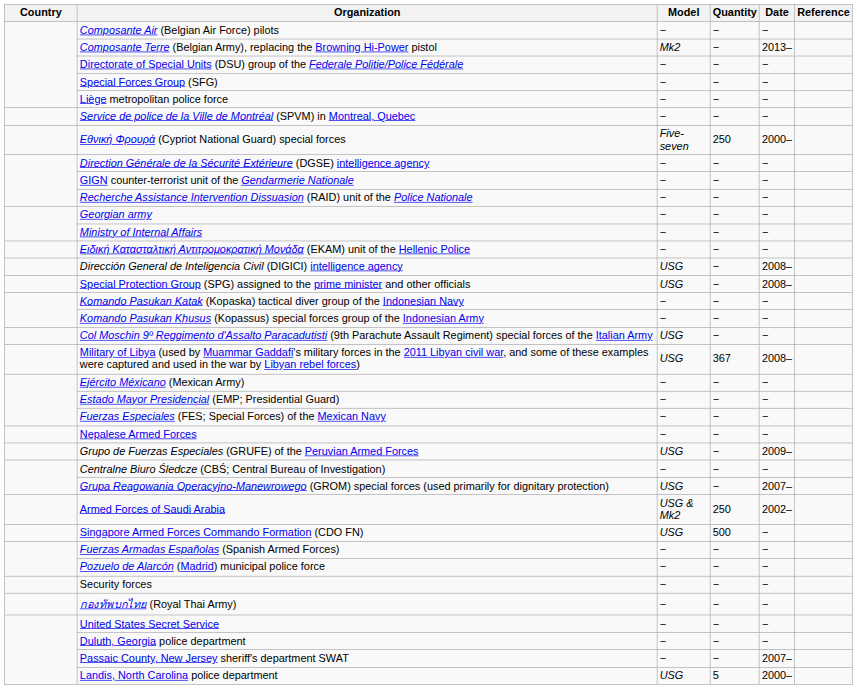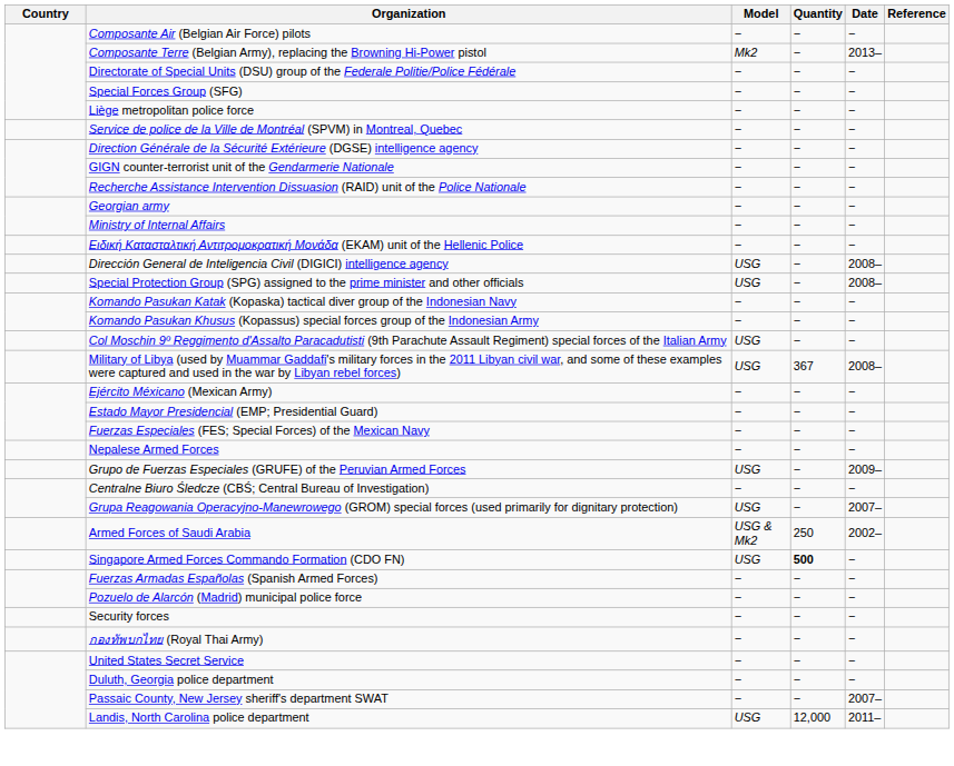- row: Εθνική Φρουρά (Cypriot National Guard) special forces | Five-seven | 250 | 2000–
Singapore Armed Forces Commando Formation (CDO FN) | Quantity: normal -> bold
Landis, North Carolina police department | Quantity: 5 -> 12,000
Landis, North Carolina police department | Date: 2000– -> 2011–
